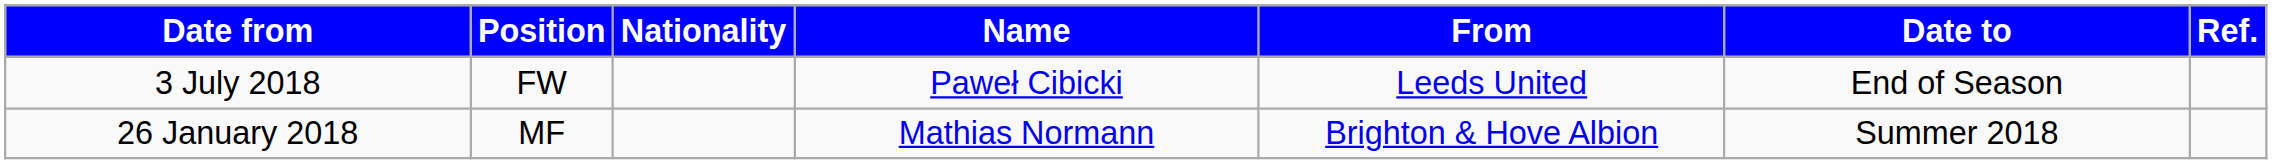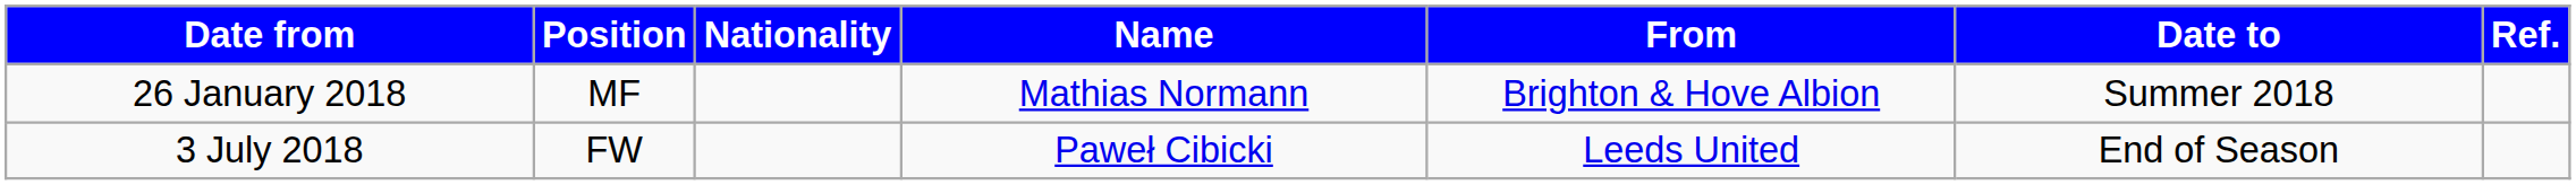rows swapped: 26 January 2018 <-> 3 July 2018
